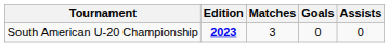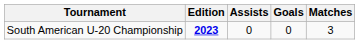columns swapped: Matches <-> Assists
